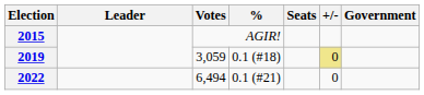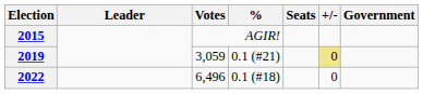2019 | %: 0.1 (#18) -> 0.1 (#21)
2022 | Votes: 6,494 -> 6,496
2022 | %: 0.1 (#21) -> 0.1 (#18)
